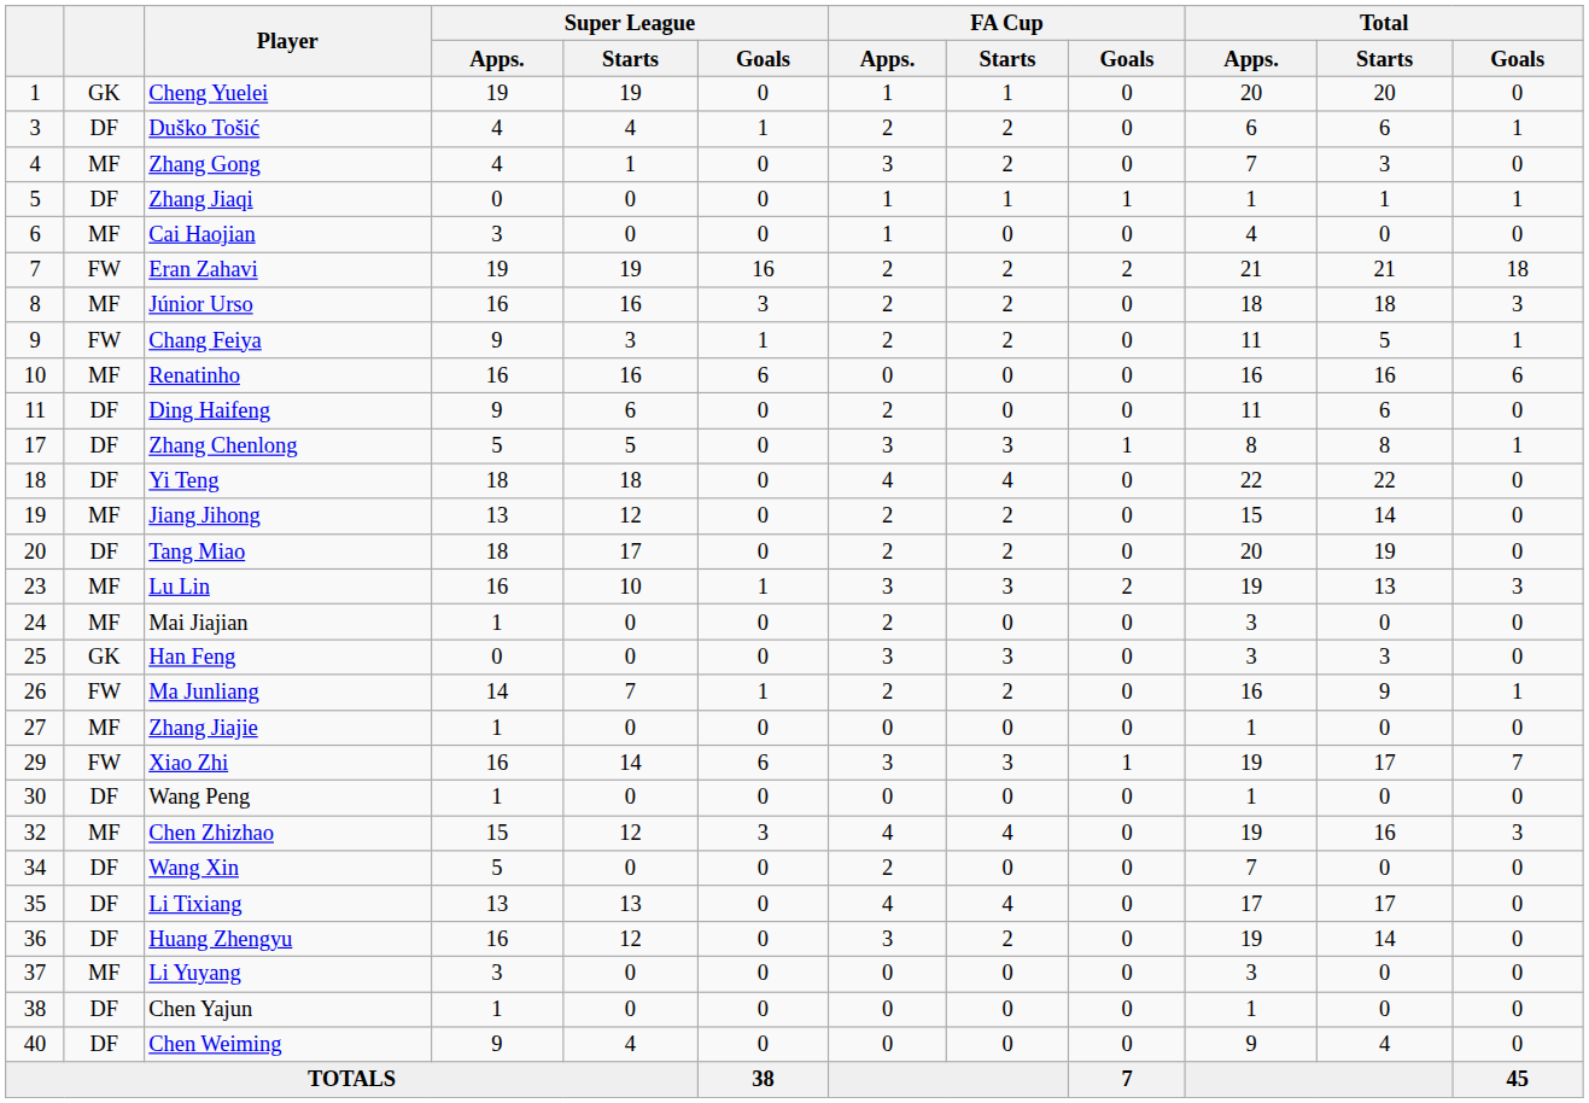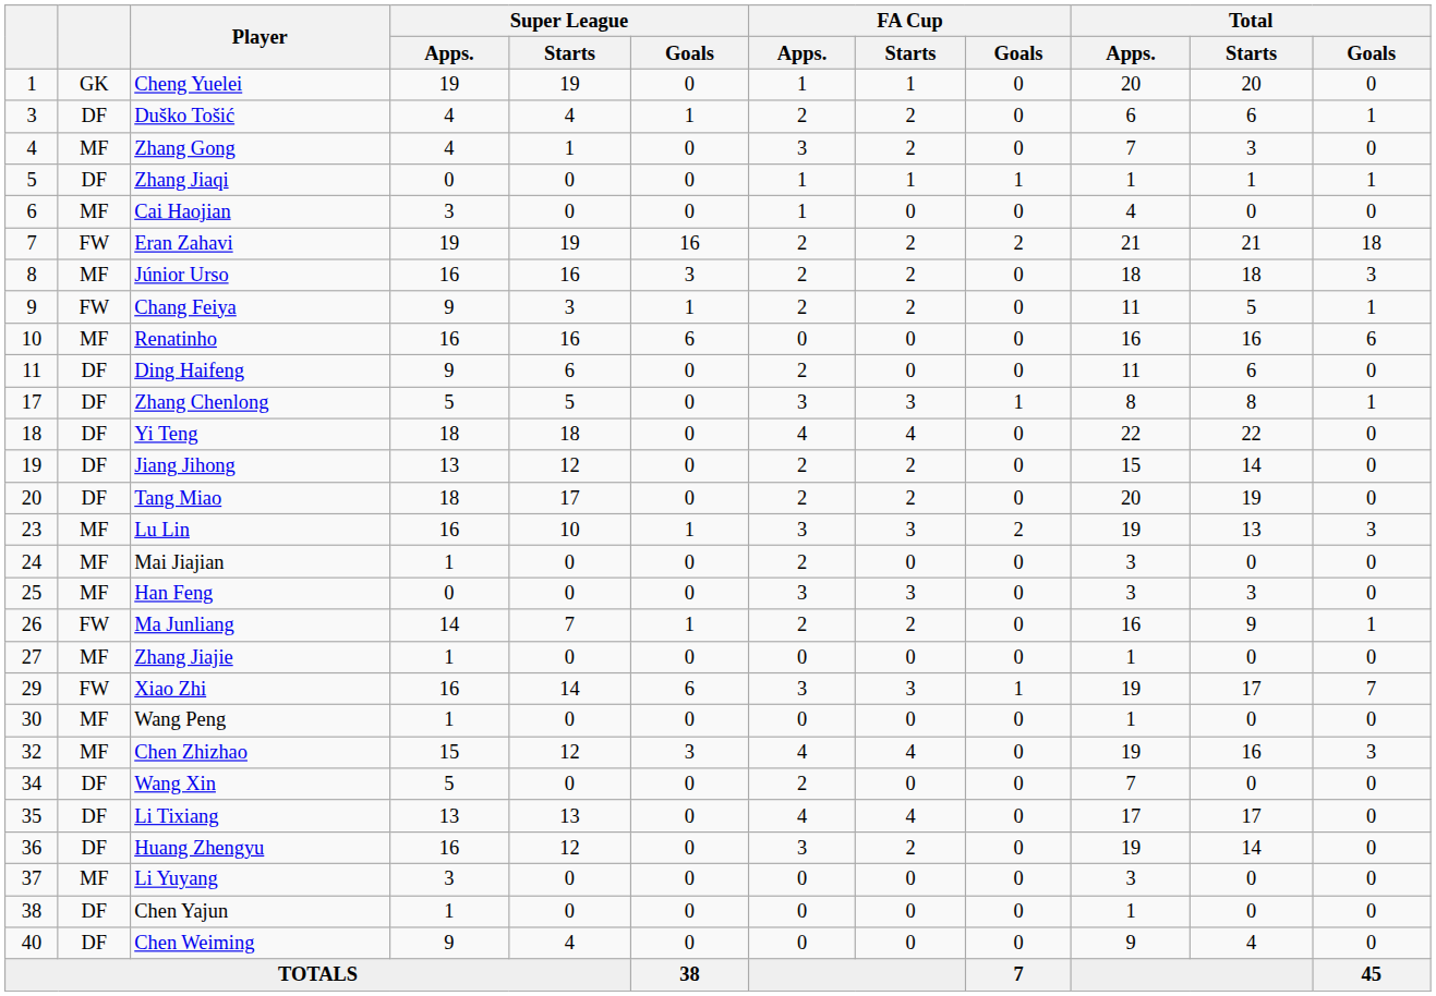Jiang Jihong | column 2: MF -> DF
Han Feng | column 2: GK -> MF
Wang Peng | column 2: DF -> MF
